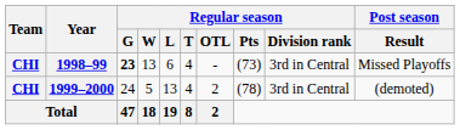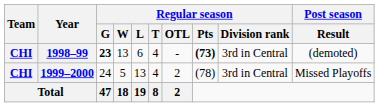1998–99 | Regular season / Pts: normal -> bold
1998–99 | Post season / Result: Missed Playoffs -> (demoted)
1999–2000 | Post season / Result: (demoted) -> Missed Playoffs
